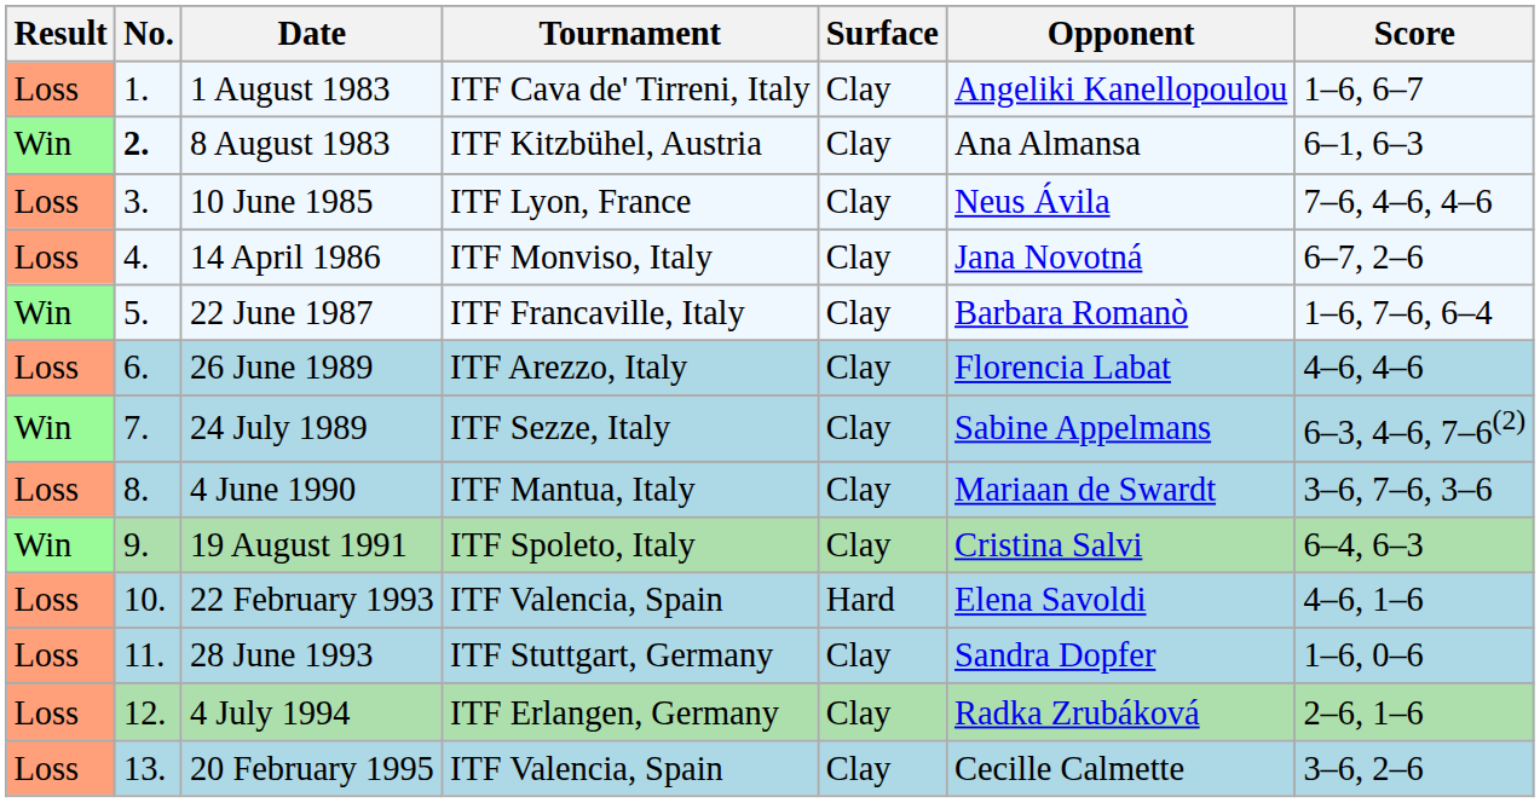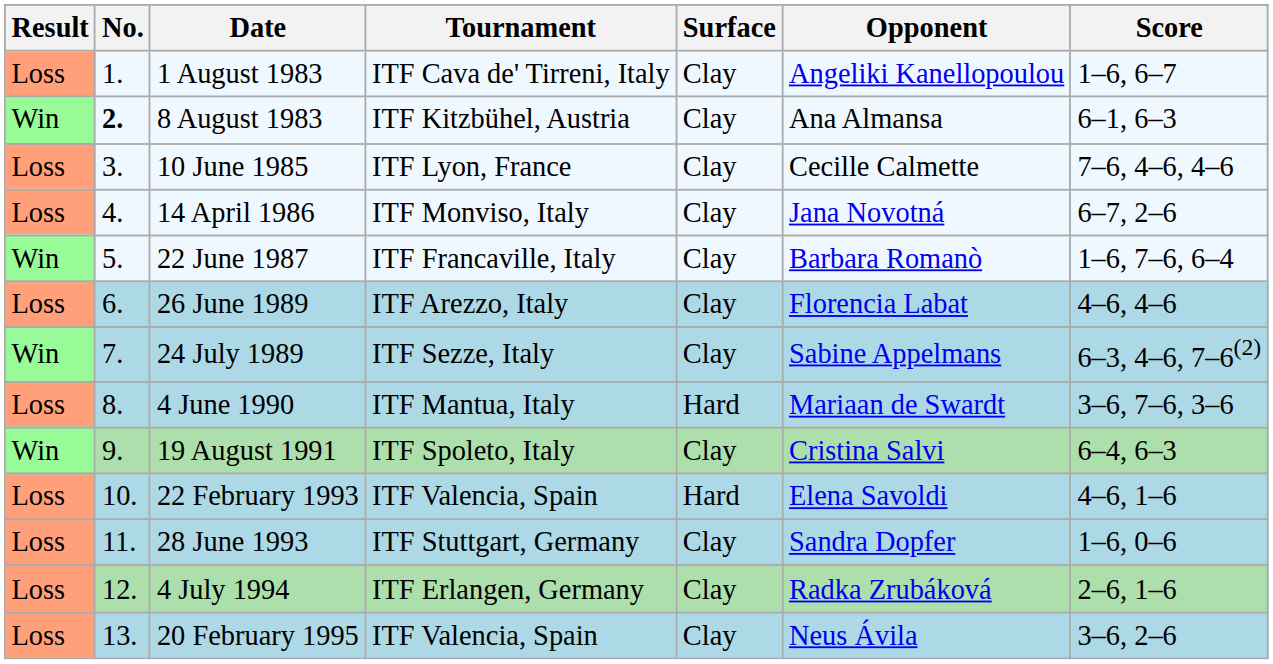10 June 1985 | Opponent: Neus Ávila -> Cecille Calmette
4 June 1990 | Surface: Clay -> Hard
20 February 1995 | Opponent: Cecille Calmette -> Neus Ávila
